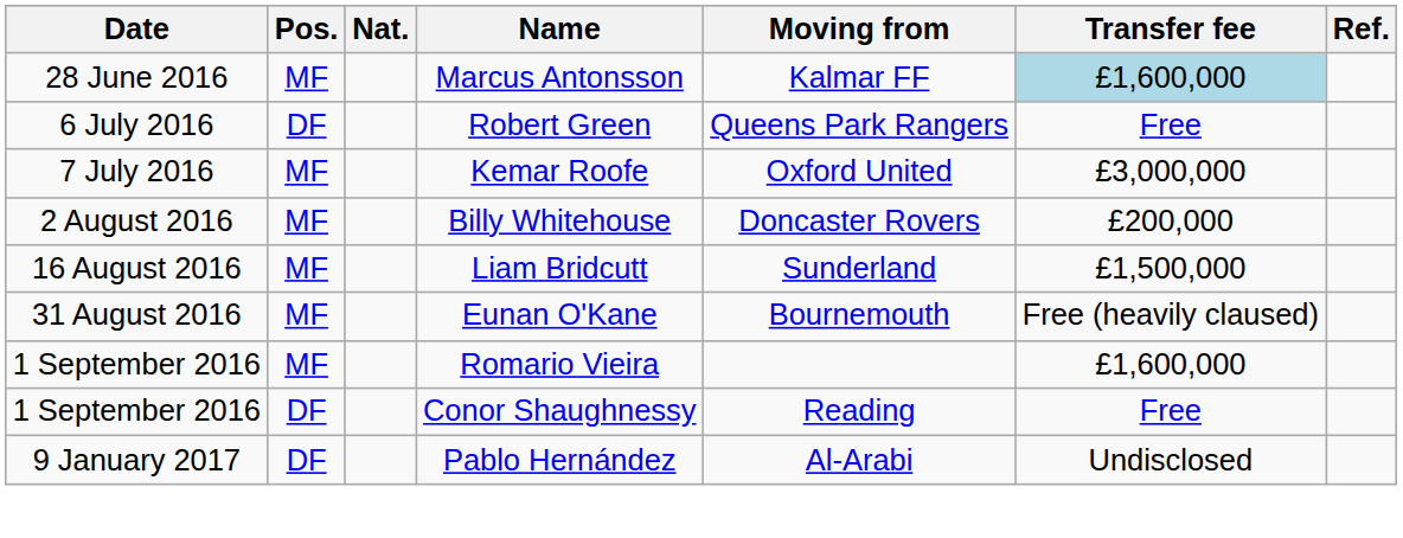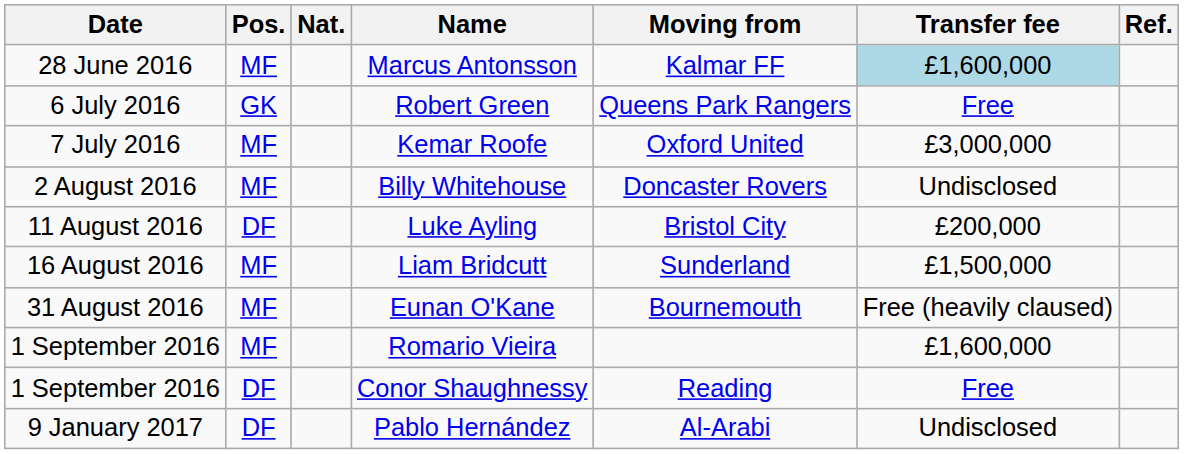Robert Green | Pos.: DF -> GK
Billy Whitehouse | Transfer fee: £200,000 -> Undisclosed
+ row: 11 August 2016 | DF | Luke Ayling | Bristol City | £200,000
